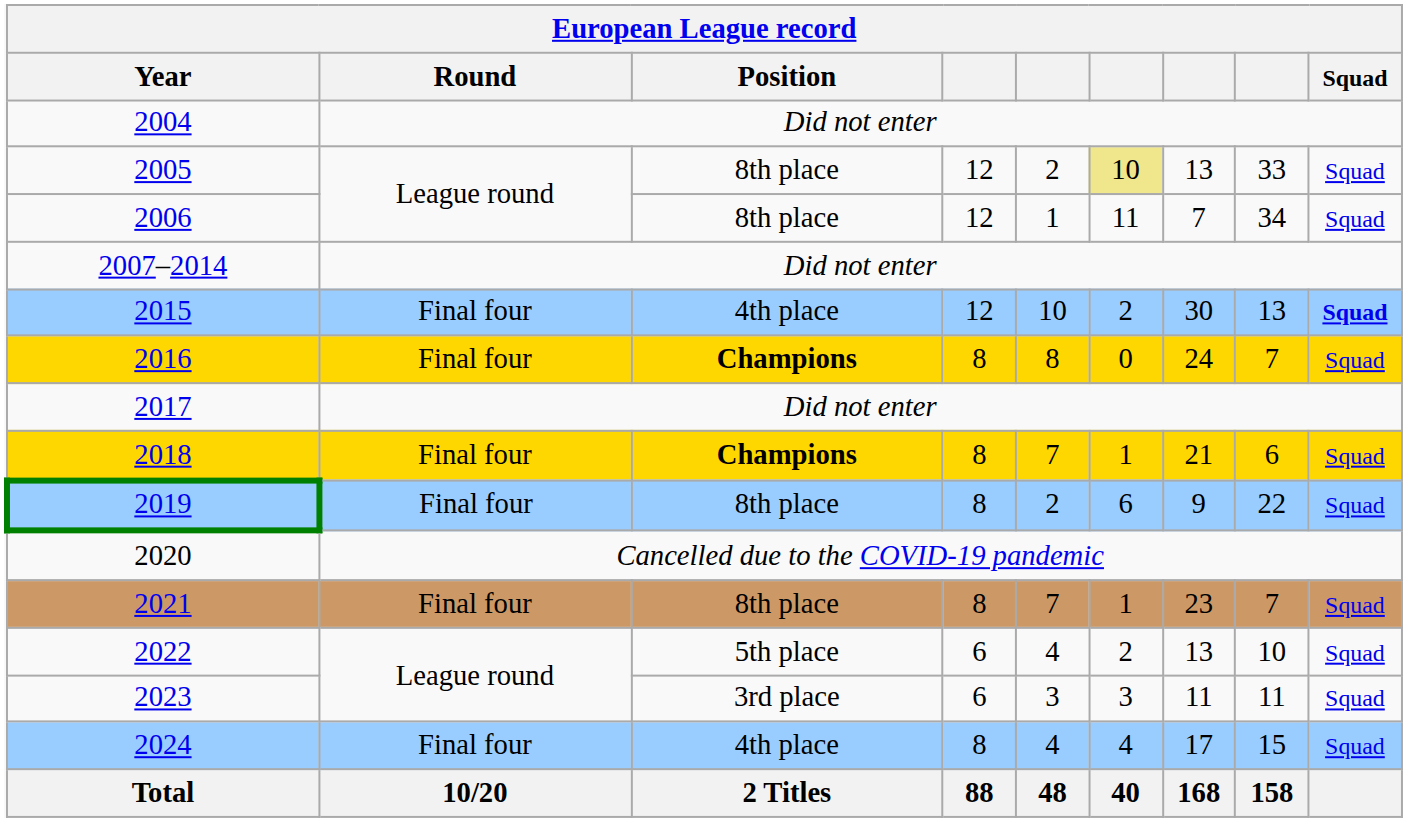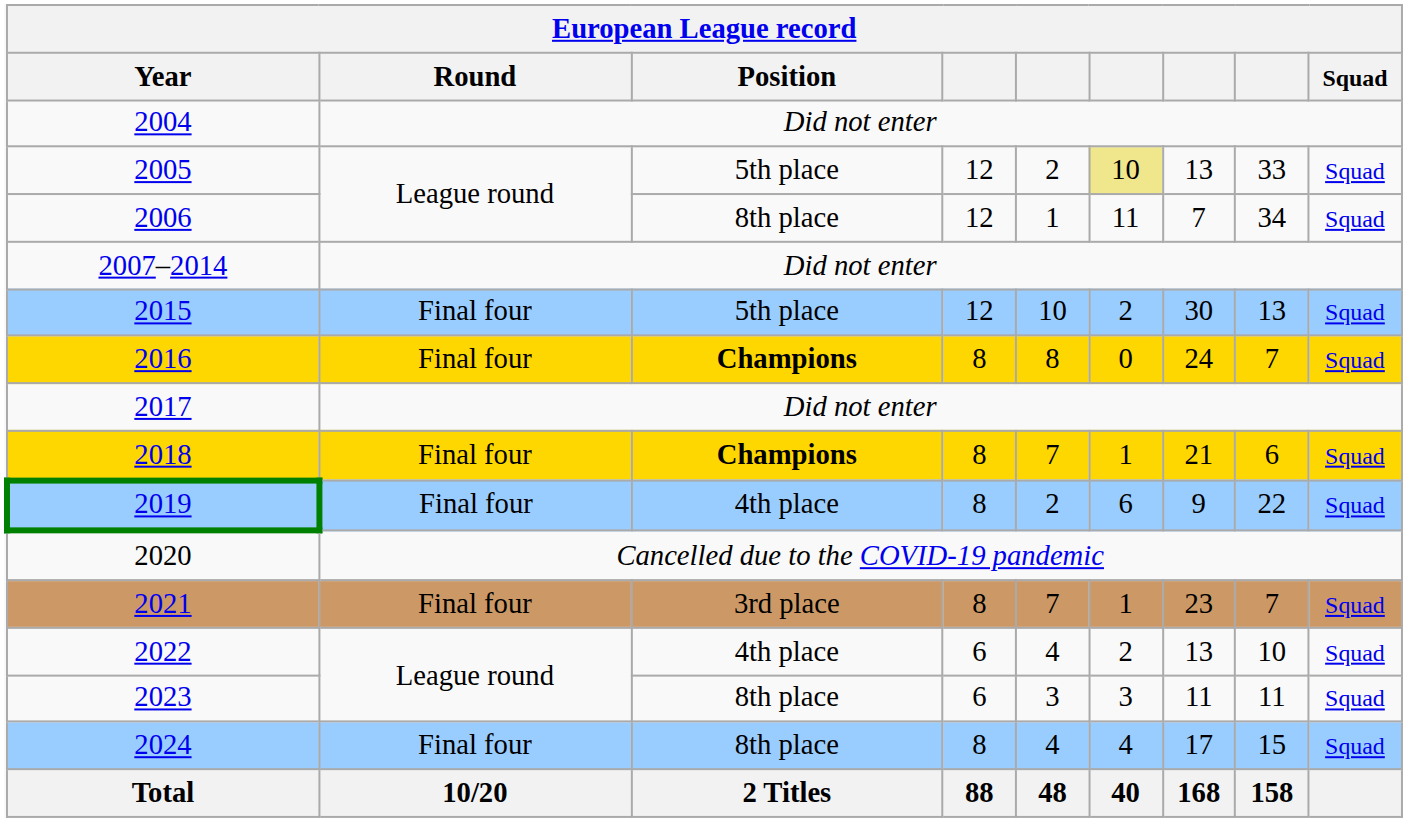2005 | Position: 8th place -> 5th place
2015 | Position: 4th place -> 5th place
2015 | Squad: bold -> normal
2019 | Position: 8th place -> 4th place
2021 | Position: 8th place -> 3rd place
2022 | Position: 5th place -> 4th place
2023 | Position: 3rd place -> 8th place
2024 | Position: 4th place -> 8th place
